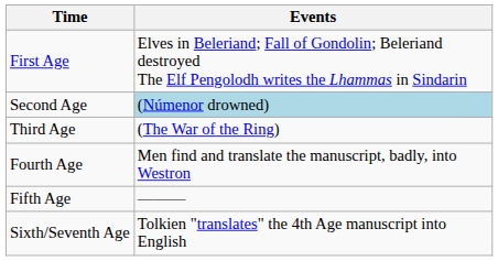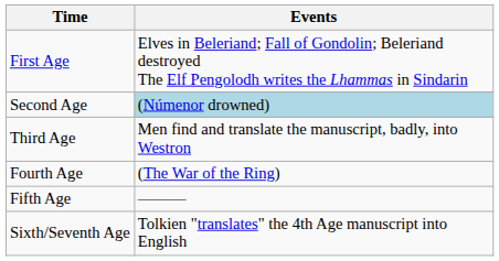Third Age | Events: (The War of the Ring) -> Men find and translate the manuscript, badly, into Westron
Fourth Age | Events: Men find and translate the manuscript, badly, into Westron -> (The War of the Ring)
